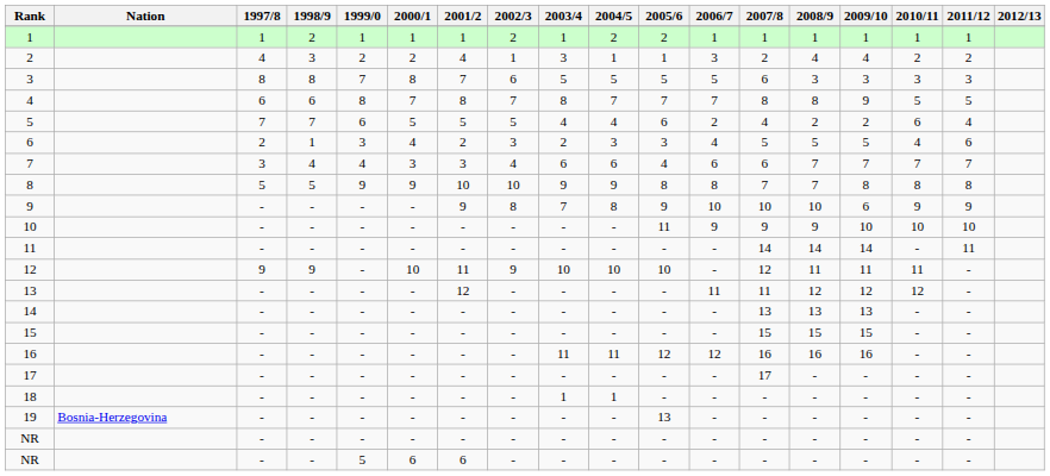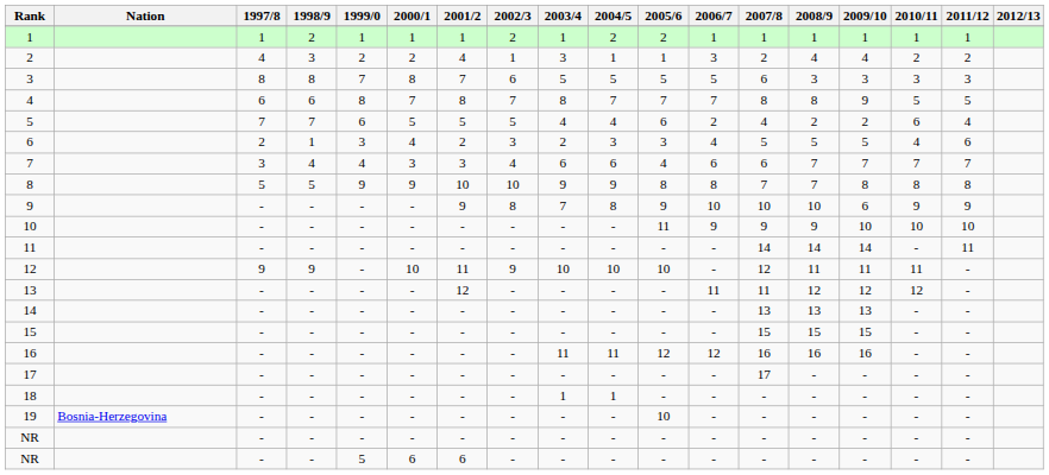19 | 2005/6: 13 -> 10
